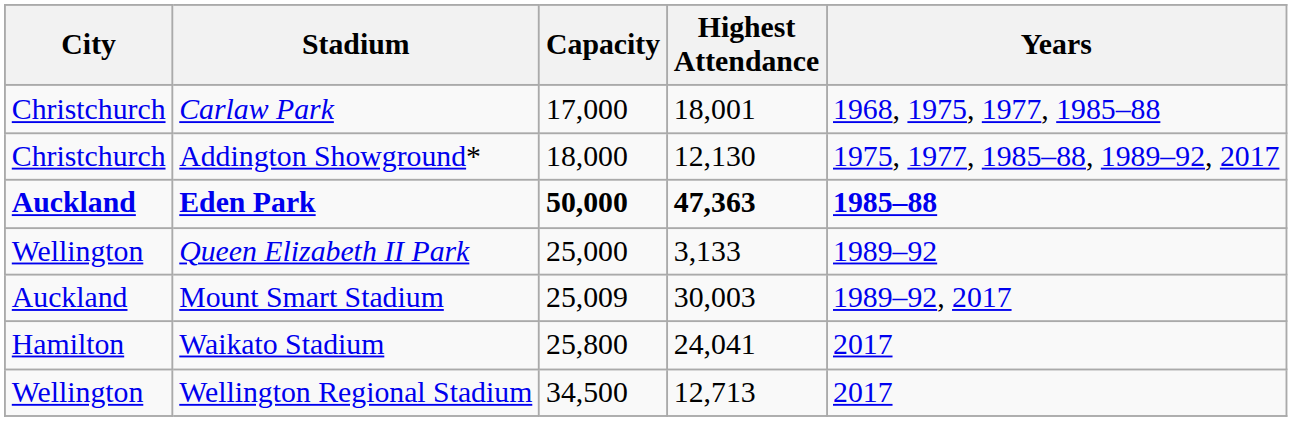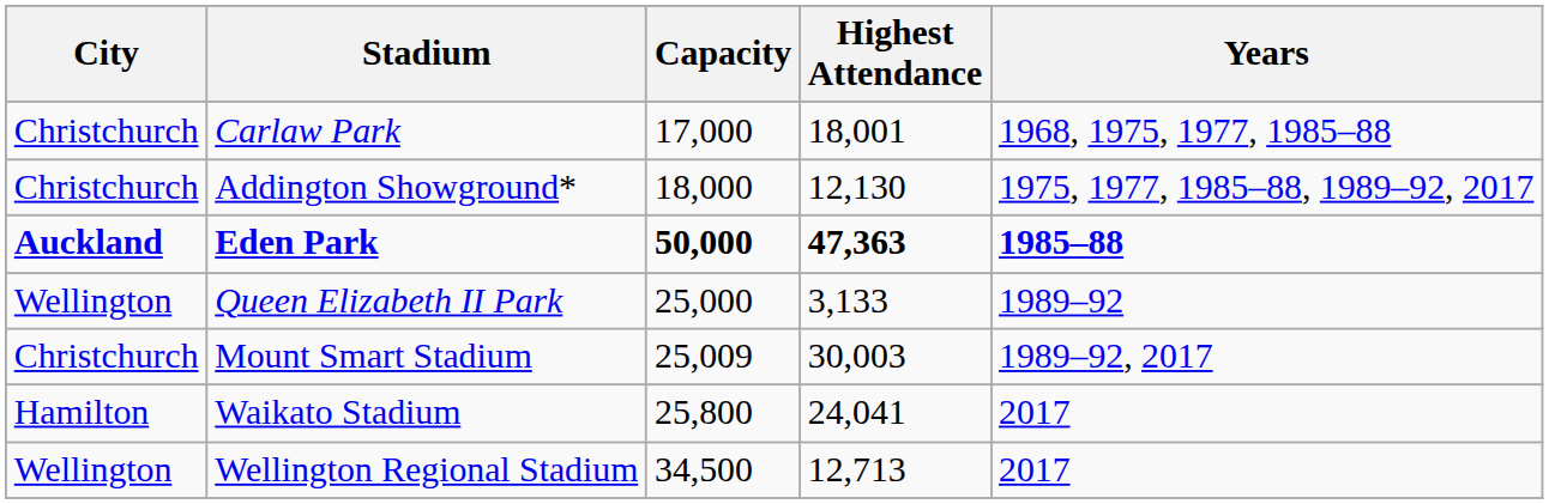Mount Smart Stadium | City: Auckland -> Christchurch
